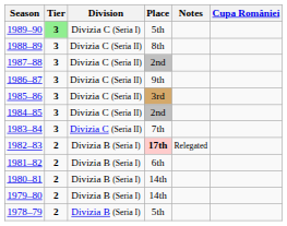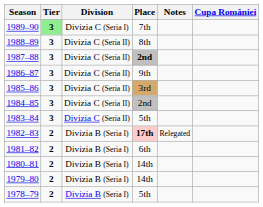1989–90 | Place: 5th -> 7th
1987–88 | Place: normal -> bold
1983–84 | Place: 7th -> 5th
